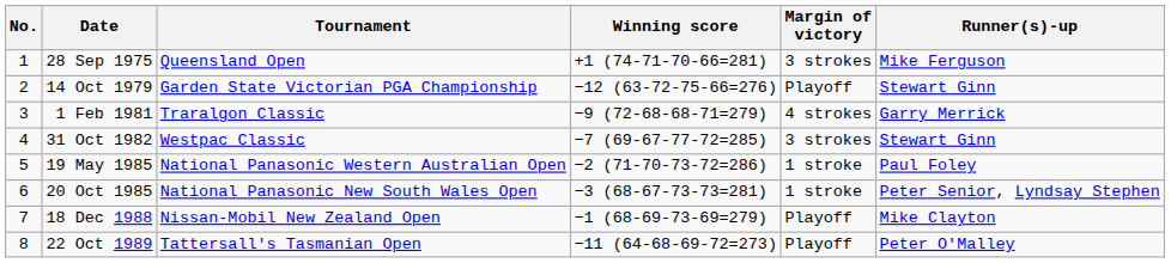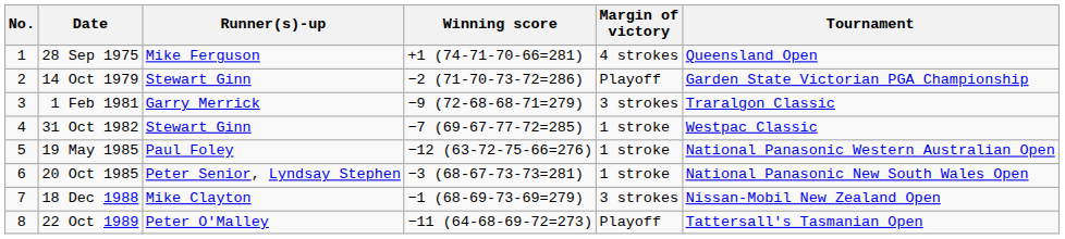columns swapped: Tournament <-> Runner(s)-up
28 Sep 1975 | Margin of victory: 3 strokes -> 4 strokes
14 Oct 1979 | Winning score: −12 (63-72-75-66=276) -> −2 (71-70-73-72=286)
1 Feb 1981 | Margin of victory: 4 strokes -> 3 strokes
31 Oct 1982 | Margin of victory: 3 strokes -> 1 stroke
19 May 1985 | Winning score: −2 (71-70-73-72=286) -> −12 (63-72-75-66=276)
18 Dec 1988 | Margin of victory: Playoff -> 3 strokes
